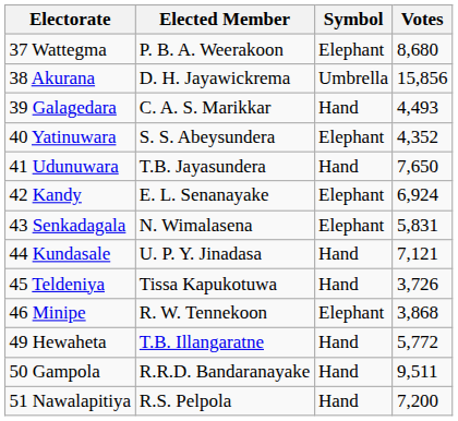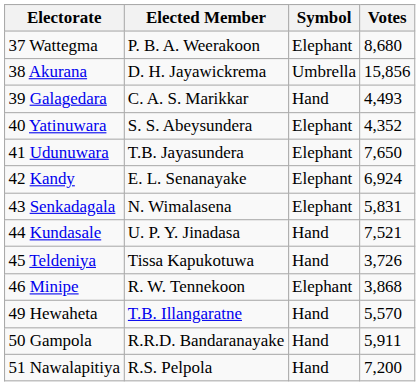41 Udunuwara | Symbol: Hand -> Elephant
44 Kundasale | Votes: 7,121 -> 7,521
49 Hewaheta | Votes: 5,772 -> 5,570
50 Gampola | Votes: 9,511 -> 5,911
